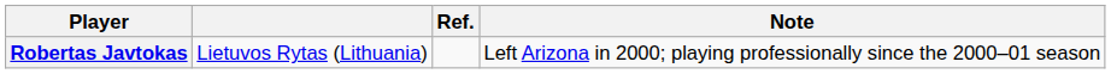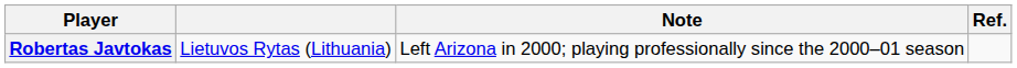columns swapped: Note <-> Ref.
